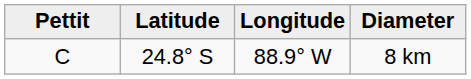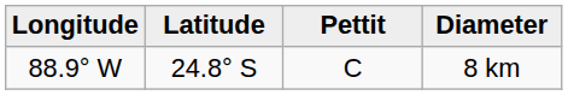columns swapped: Pettit <-> Longitude
